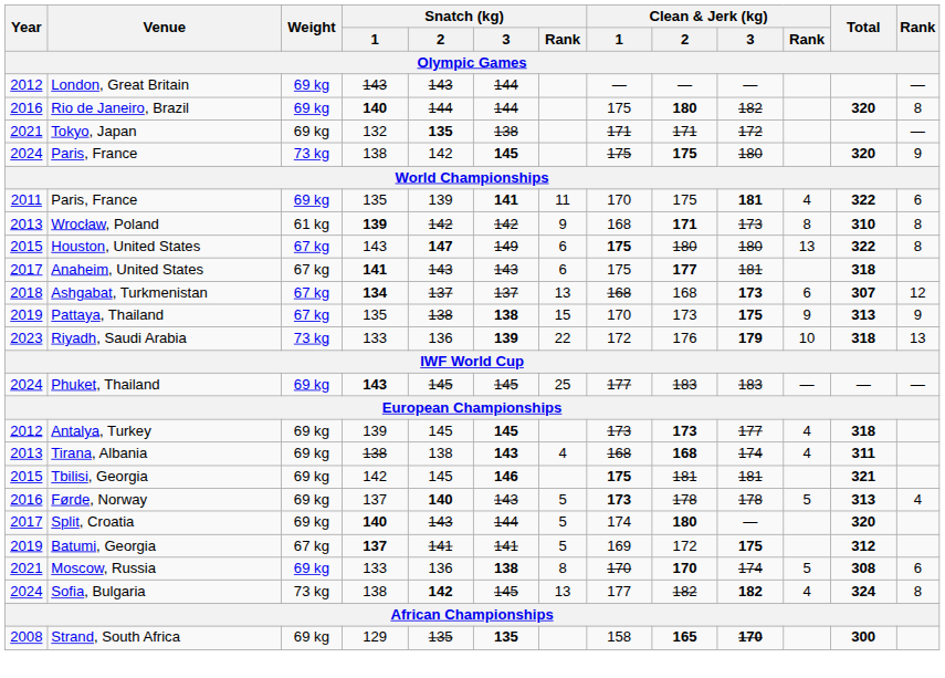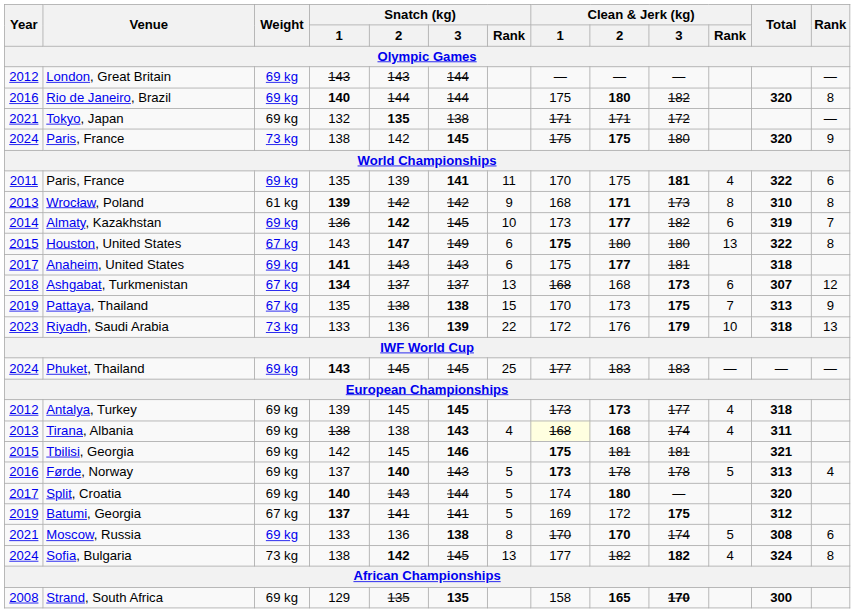+ row: 2014 | Almaty, Kazakhstan | 69 kg | 136 | 142 | 145 | 10 | 173 | 177 | 182 | 6 | 319 | 7
Anaheim, United States | Weight: 67 kg -> 69 kg
Pattaya, Thailand | Clean & Jerk (kg) / Rank: 9 -> 7
Tirana, Albania | Clean & Jerk (kg) / 1: no background -> lightyellow background
